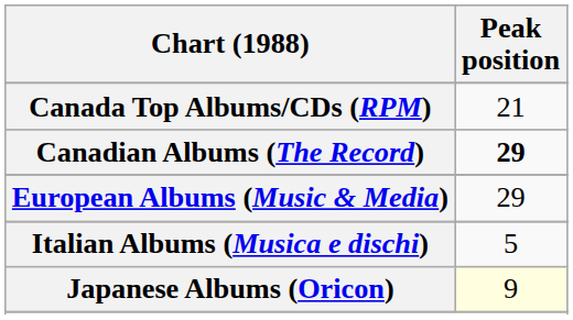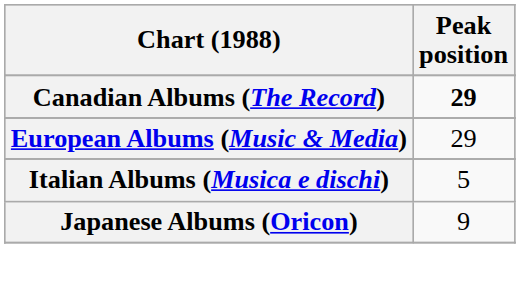- row: Canada Top Albums/CDs (RPM) | 21
Japanese Albums (Oricon) | Peak position: lightyellow background -> no background
